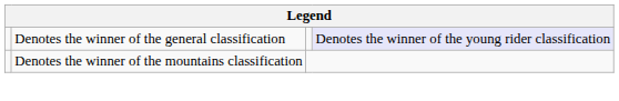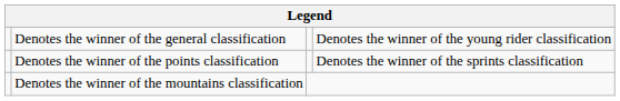Denotes the winner of the general classification | column 4: lavender background -> no background
+ row: Denotes the winner of the points classification | Denotes the winner of the sprints classification
